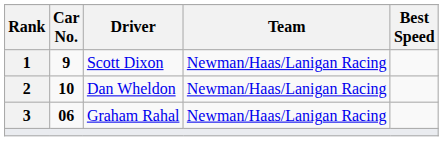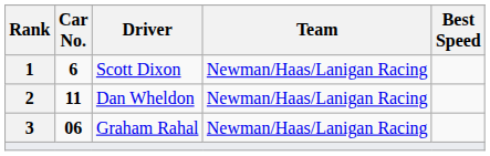Scott Dixon | Car No.: 9 -> 6
Dan Wheldon | Car No.: 10 -> 11
